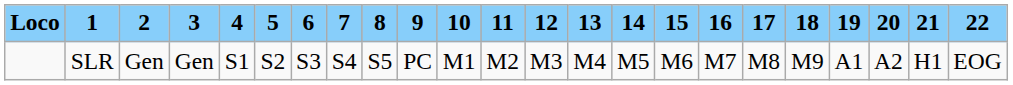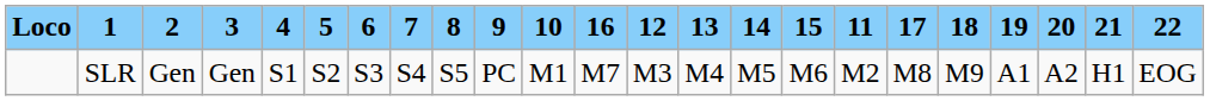columns swapped: 11 <-> 16
